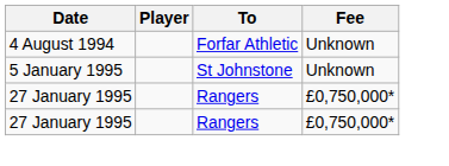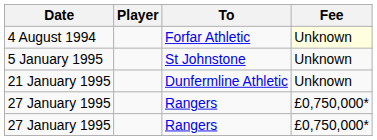4 August 1994 | Fee: no background -> lightyellow background
+ row: 21 January 1995 | Dunfermline Athletic | Unknown
